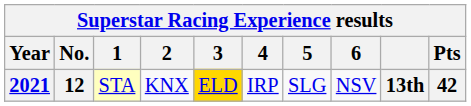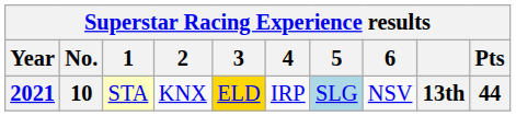2021 | No.: 12 -> 10
2021 | 5: no background -> lightblue background
2021 | Pts: 42 -> 44
